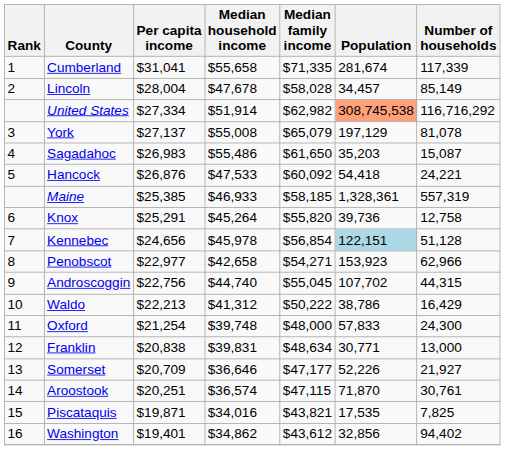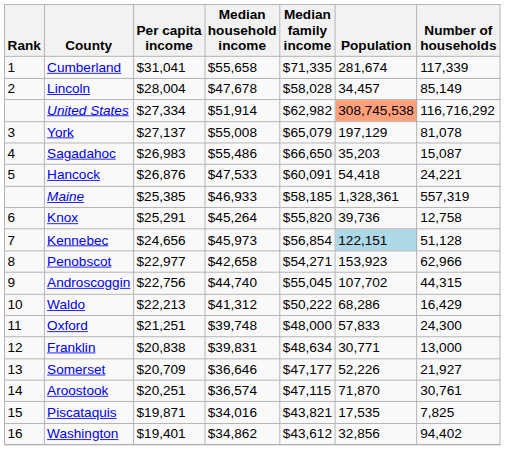Sagadahoc | Median family income: $61,650 -> $66,650
Hancock | Median family income: $60,092 -> $60,091
Kennebec | Median household income: $45,978 -> $45,973
Waldo | Population: 38,786 -> 68,286
Oxford | Per capita income: $21,254 -> $21,251
